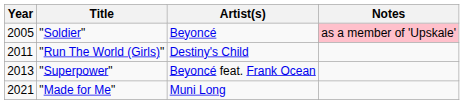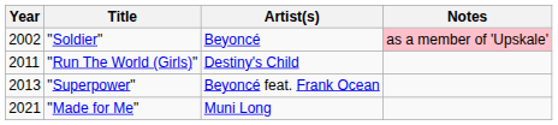"Soldier" | Year: 2005 -> 2002
